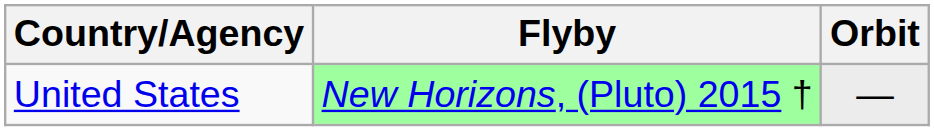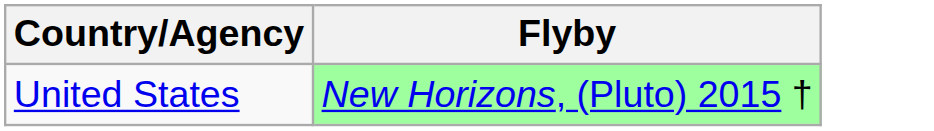- column: Orbit | —
